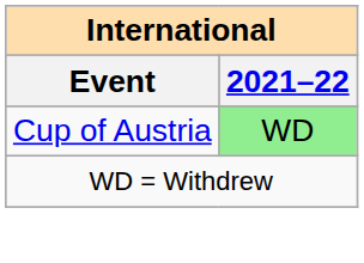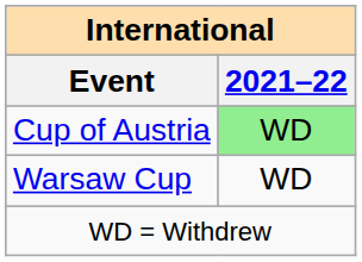+ row: Warsaw Cup | WD
